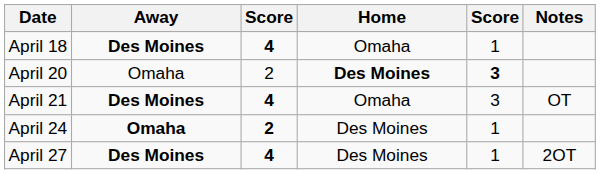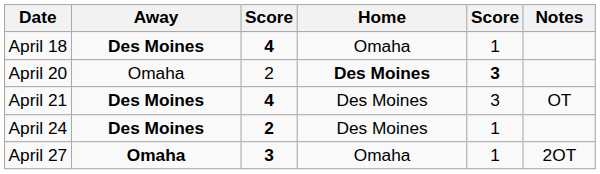April 21 | Home: Omaha -> Des Moines
April 24 | Away: Omaha -> Des Moines
April 27 | Away: Des Moines -> Omaha
April 27 | column 3: 4 -> 3
April 27 | Home: Des Moines -> Omaha
